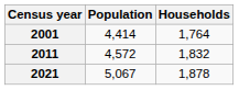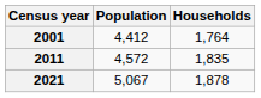2001 | Population: 4,414 -> 4,412
2011 | Households: 1,832 -> 1,835
